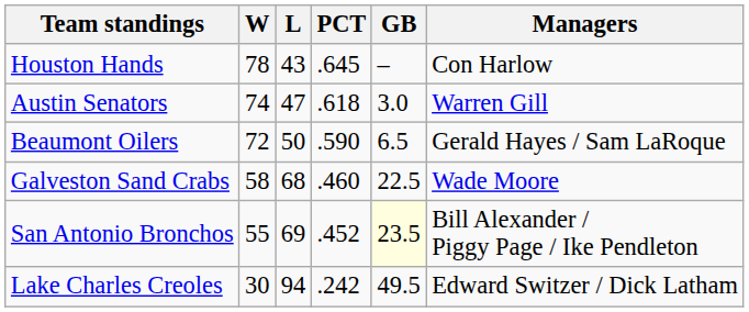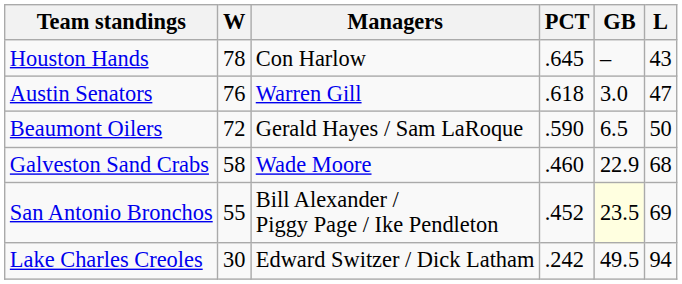columns swapped: L <-> Managers
Austin Senators | W: 74 -> 76
Galveston Sand Crabs | GB: 22.5 -> 22.9
